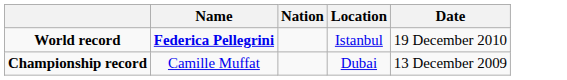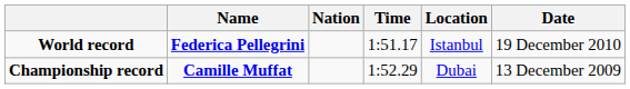+ column: Time | 1:51.17 | 1:52.29
Championship record | Name: normal -> bold
